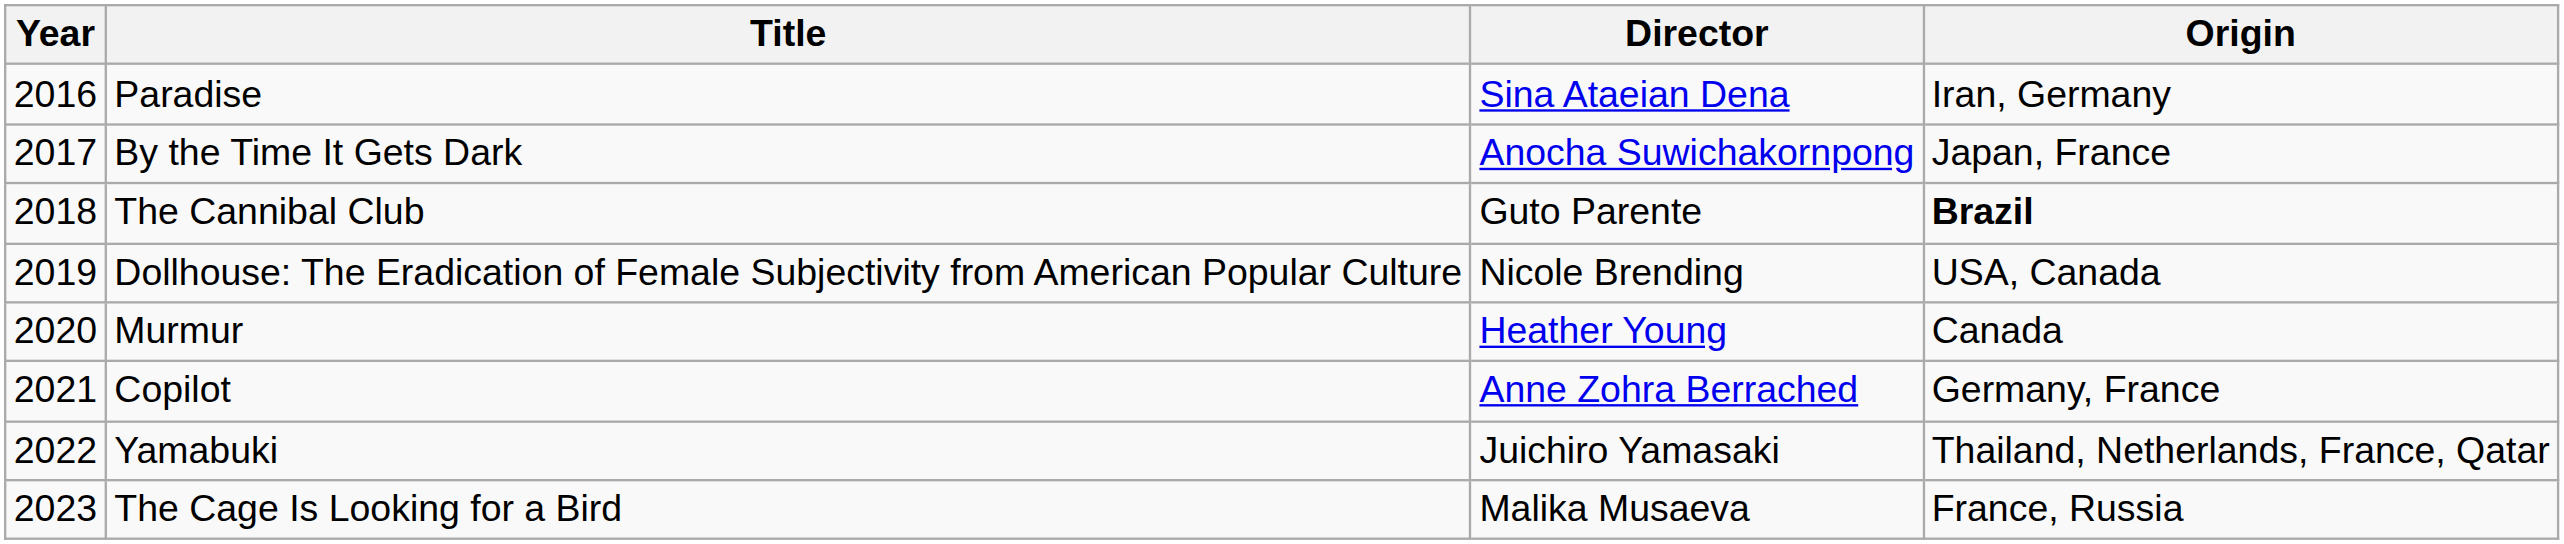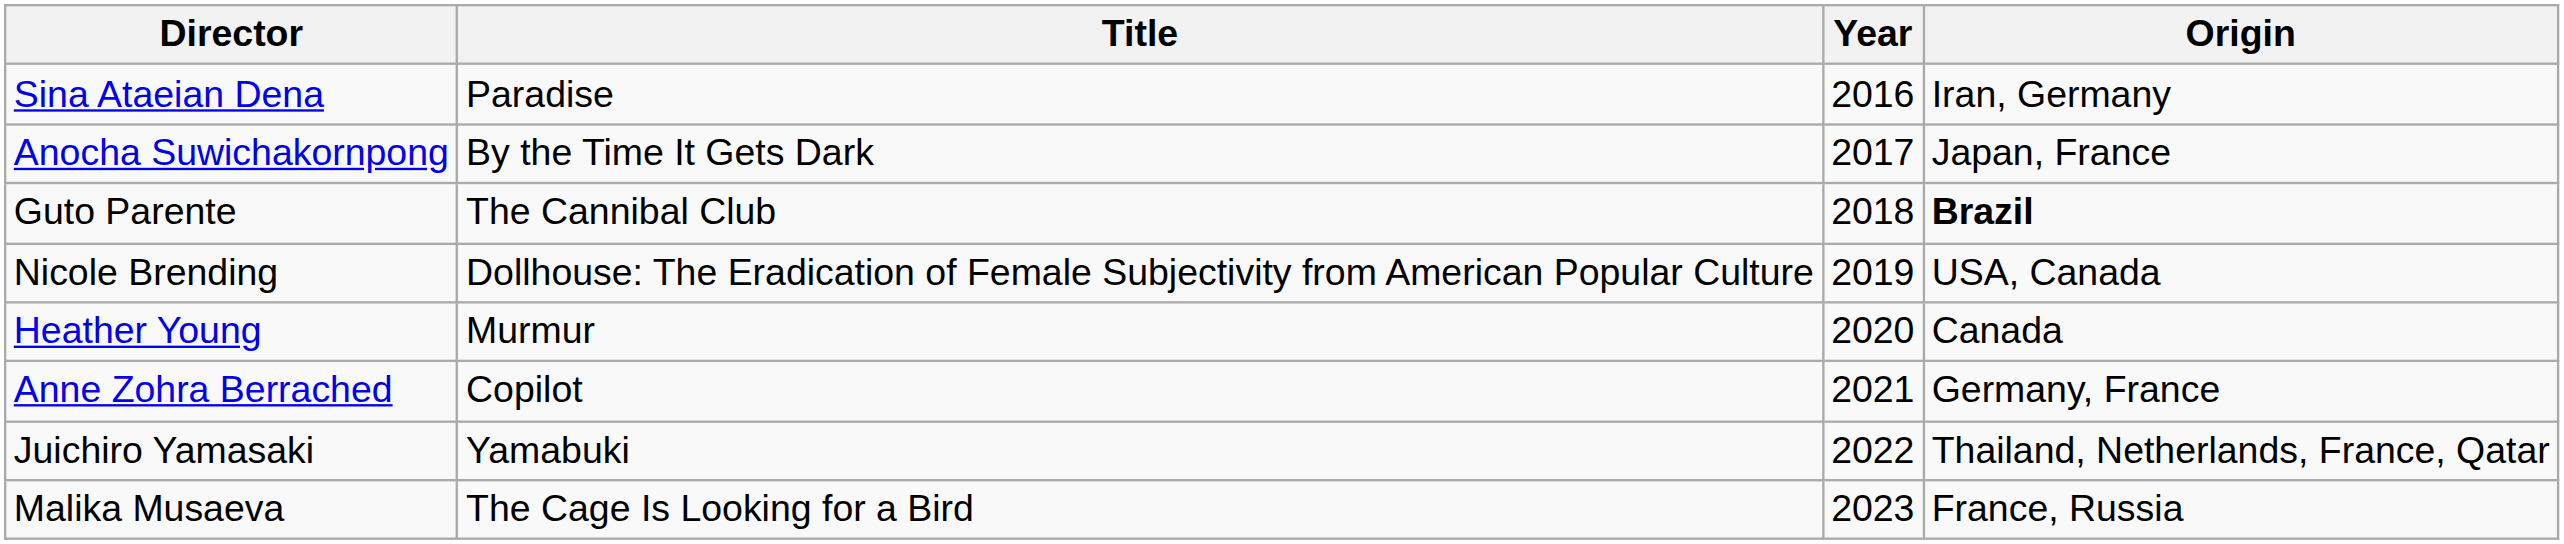columns swapped: Year <-> Director
